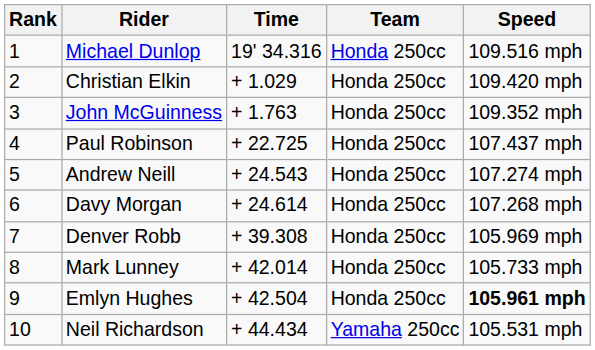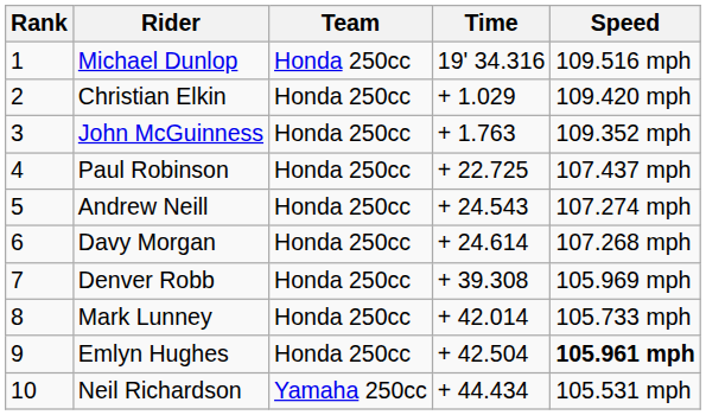columns swapped: Team <-> Time
